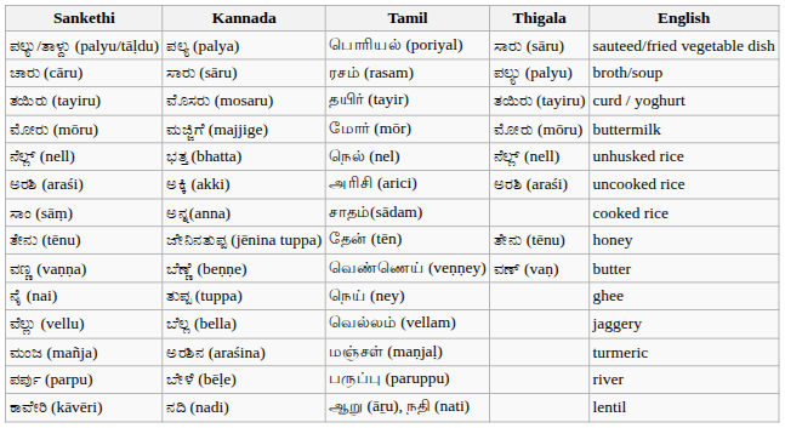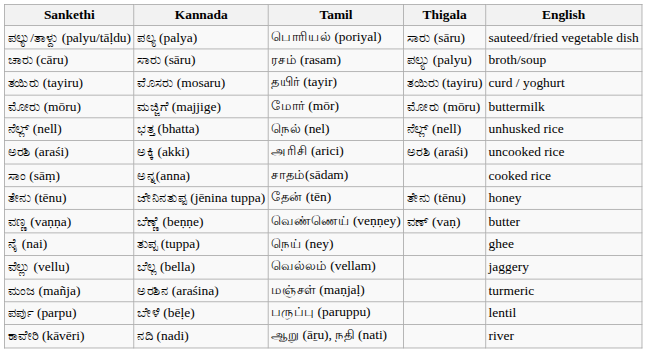ಪರ್ಪು (parpu) | English: river -> lentil
ಕಾವೇರಿ (kāvēri) | English: lentil -> river
